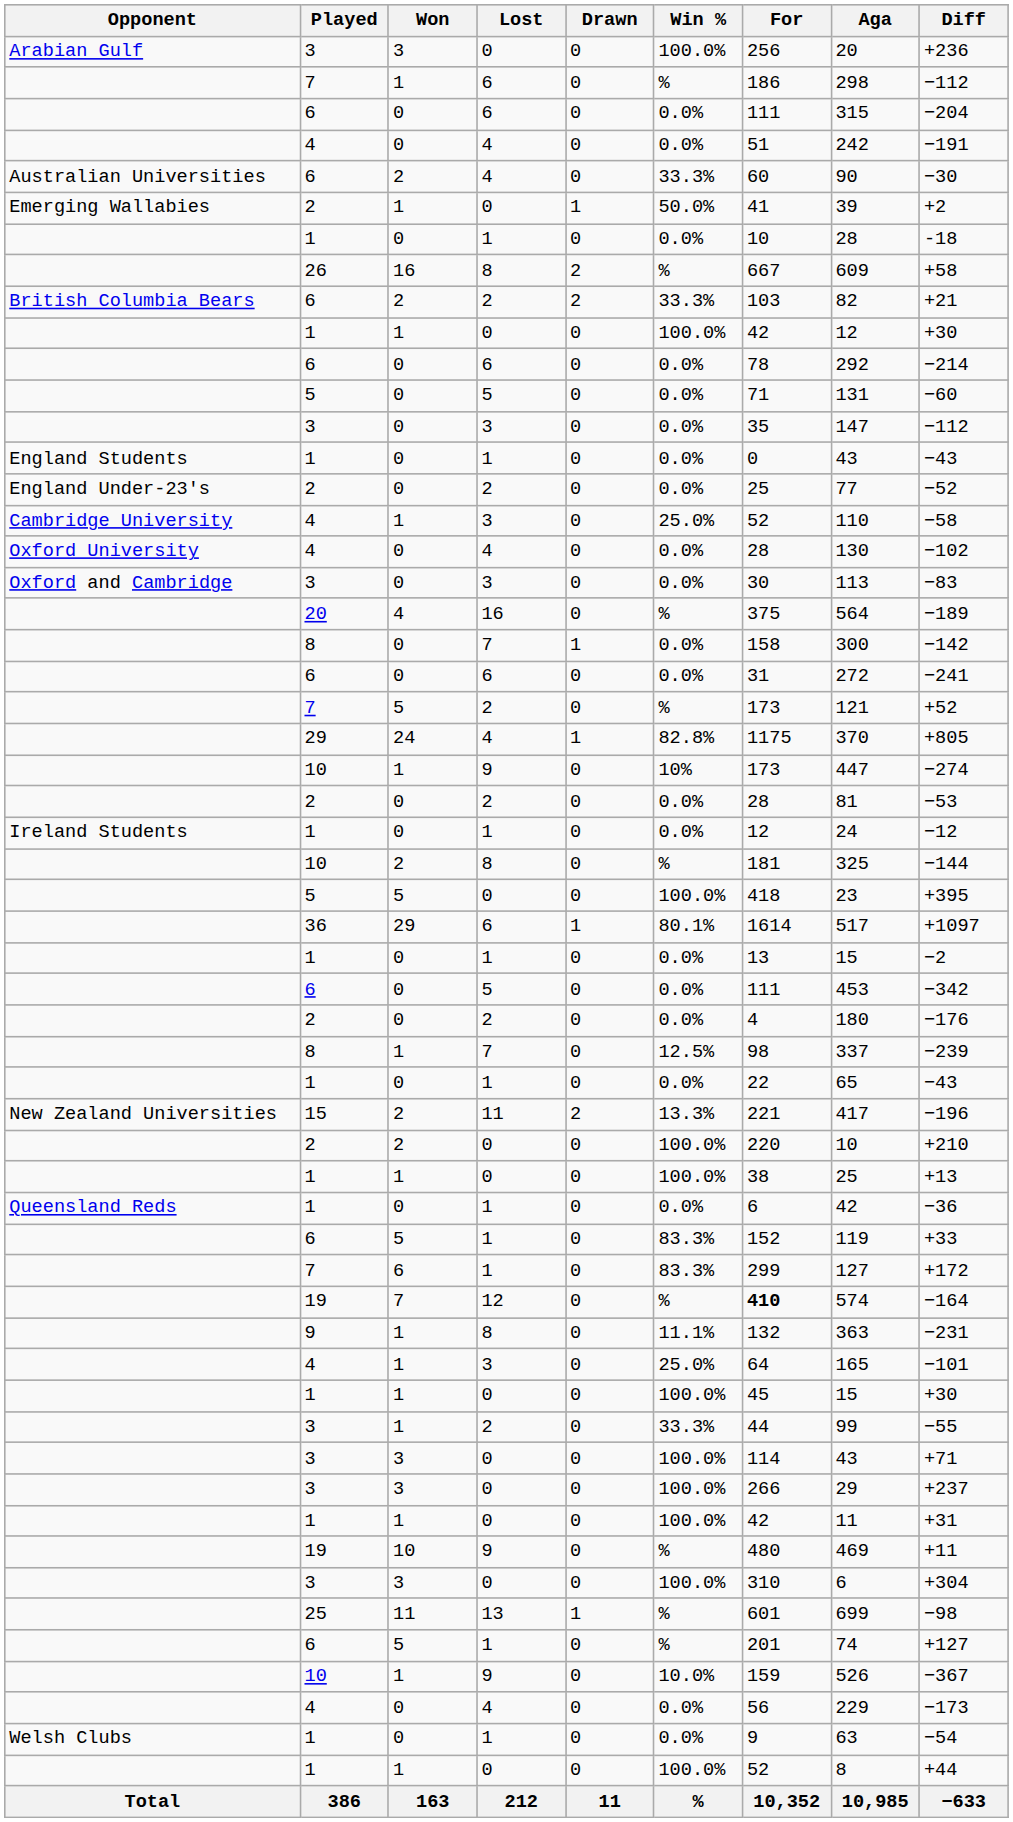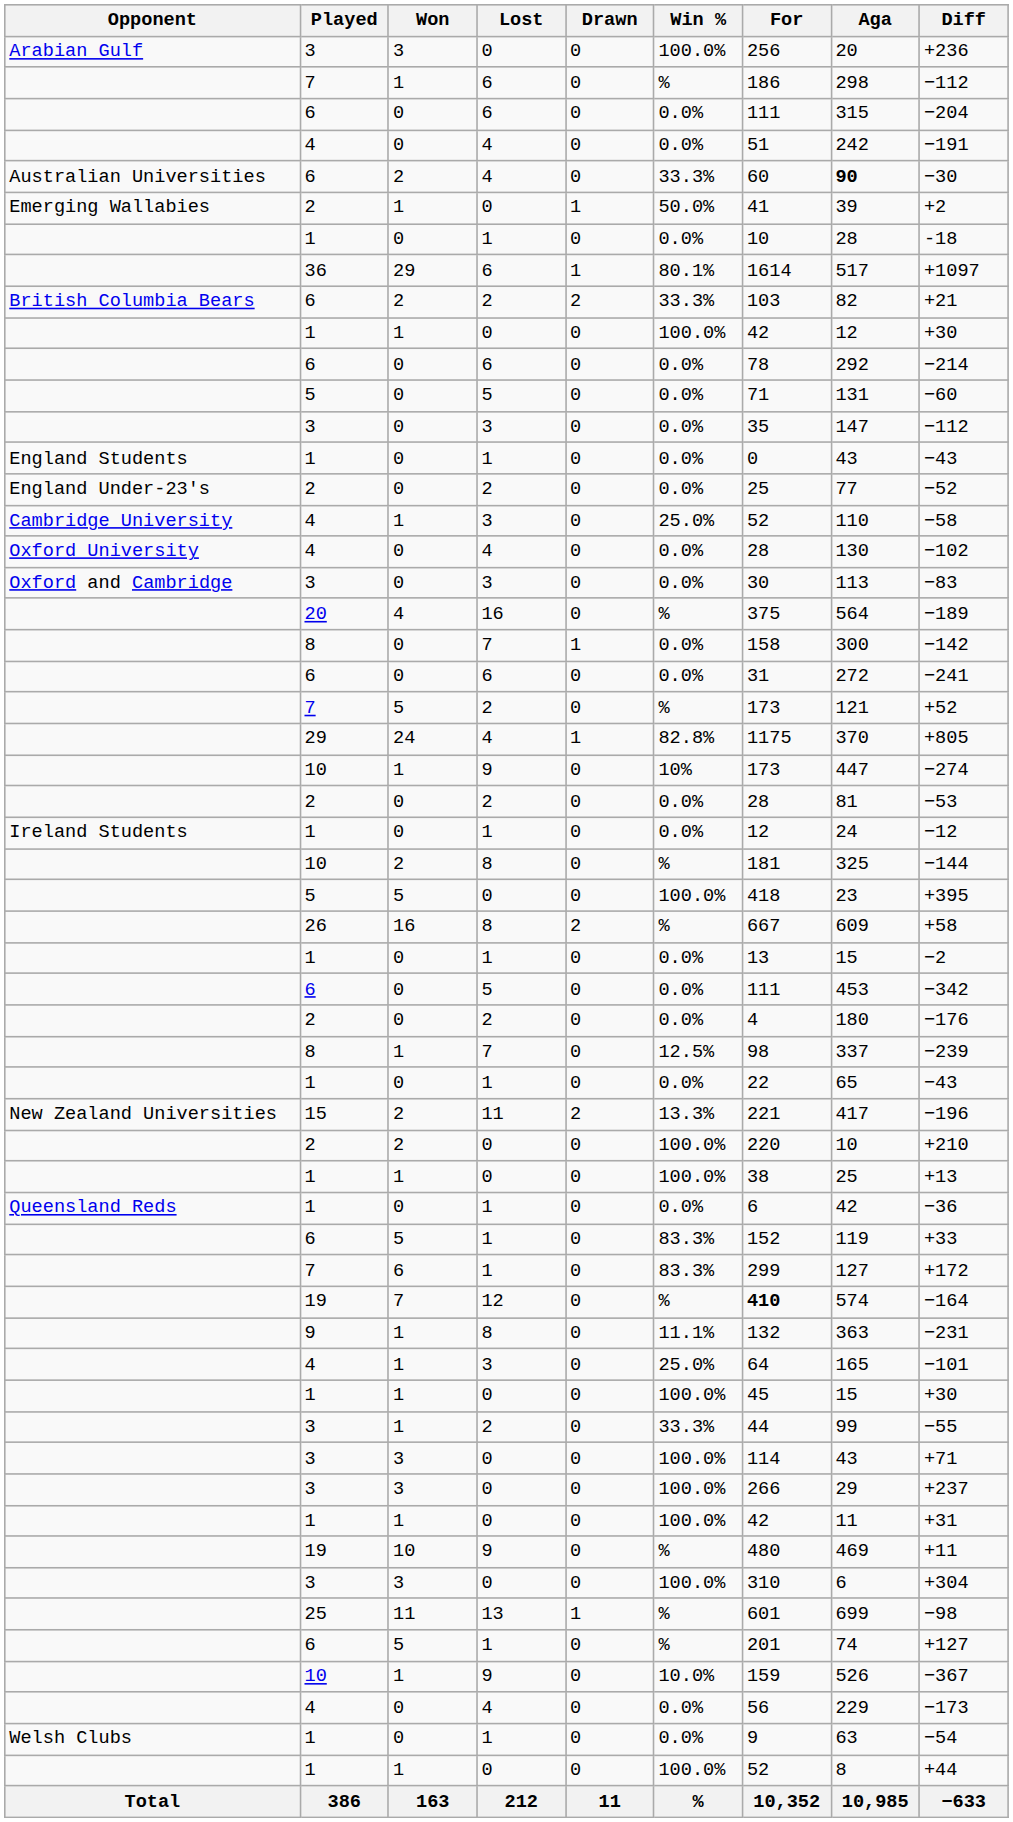6 / 4 | Aga: normal -> bold
rows swapped: 26 <-> 36
